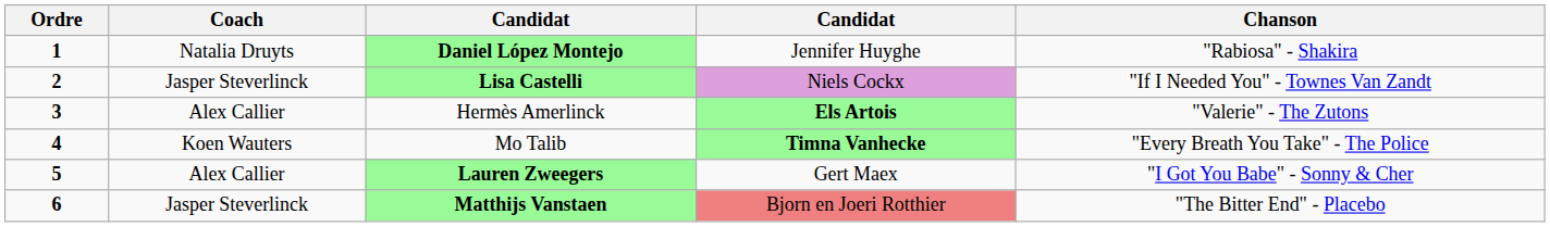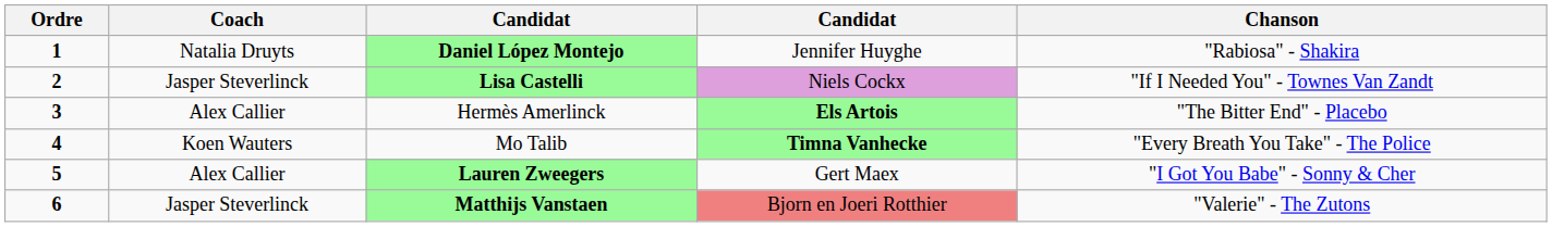Hermès Amerlinck | Chanson: "Valerie" - The Zutons -> "The Bitter End" - Placebo
Matthijs Vanstaen | Chanson: "The Bitter End" - Placebo -> "Valerie" - The Zutons
